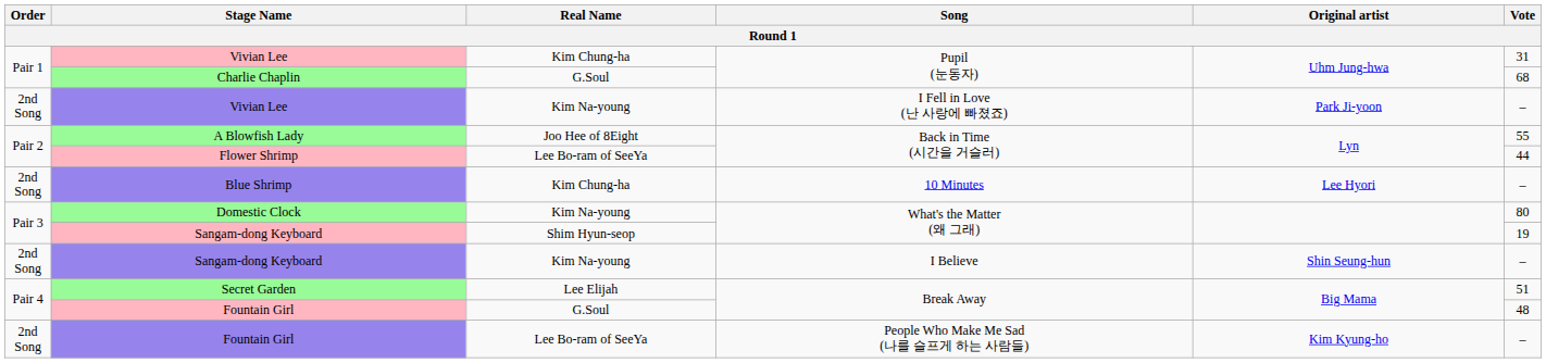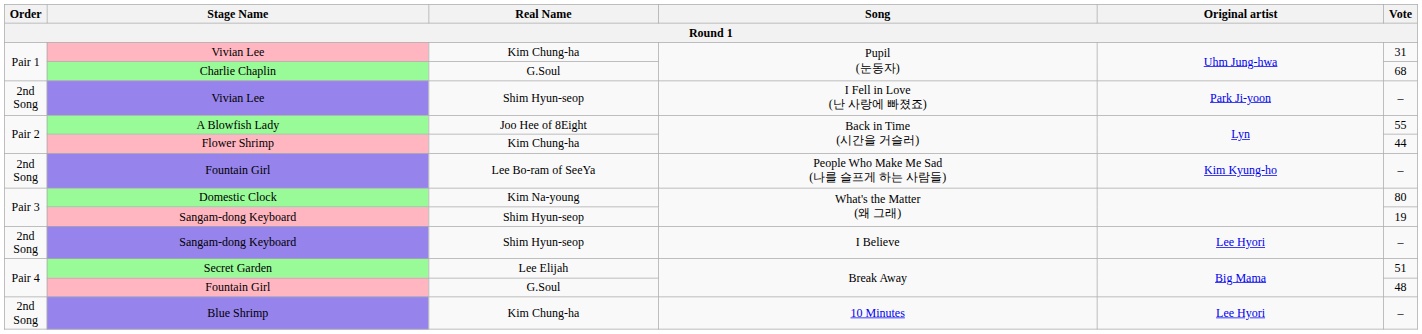Vivian Lee / I Fell in Love (난 사랑에 빠졌죠) | Real Name: Kim Na-young -> Shim Hyun-seop
Flower Shrimp | Real Name: Lee Bo-ram of SeeYa -> Kim Chung-ha
rows swapped: Blue Shrimp <-> Fountain Girl / People Who Make Me Sad (나를 슬프게 하는 사람들)
Sangam-dong Keyboard / I Believe | Real Name: Kim Na-young -> Shim Hyun-seop
Sangam-dong Keyboard / I Believe | Original artist: Shin Seung-hun -> Lee Hyori
